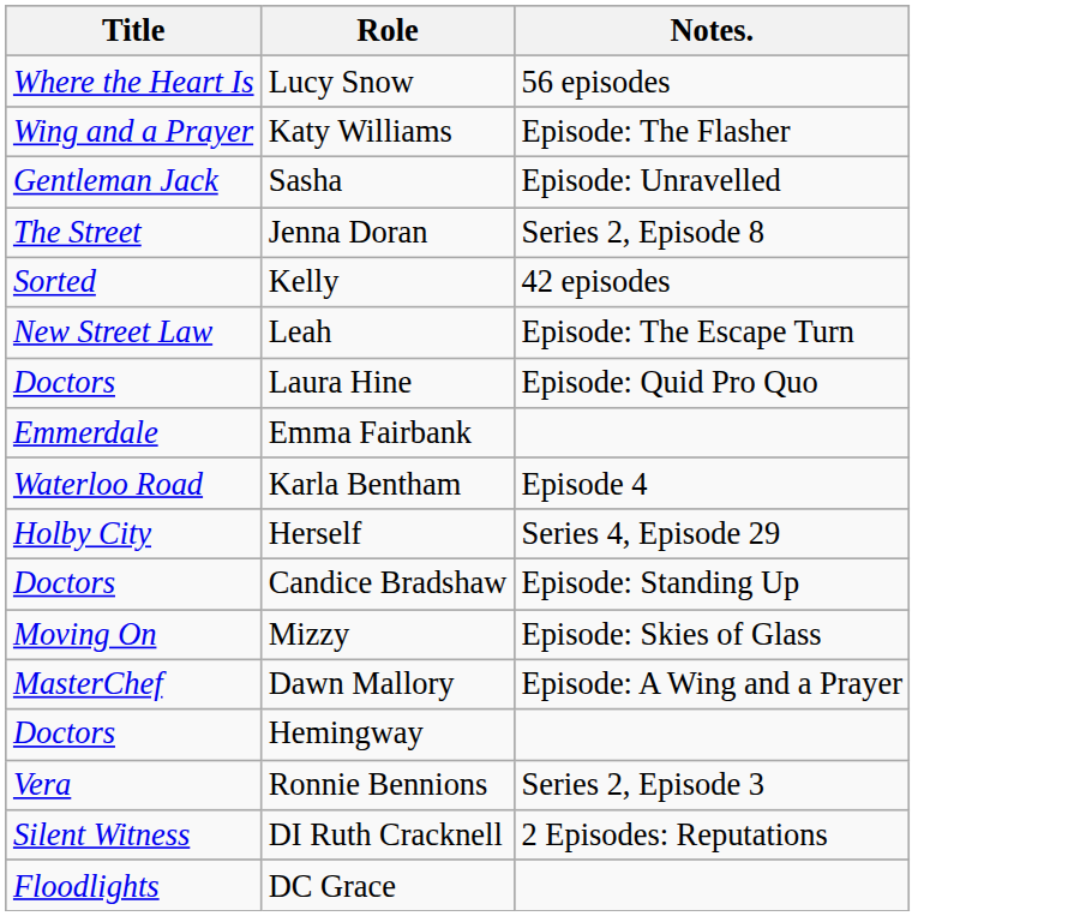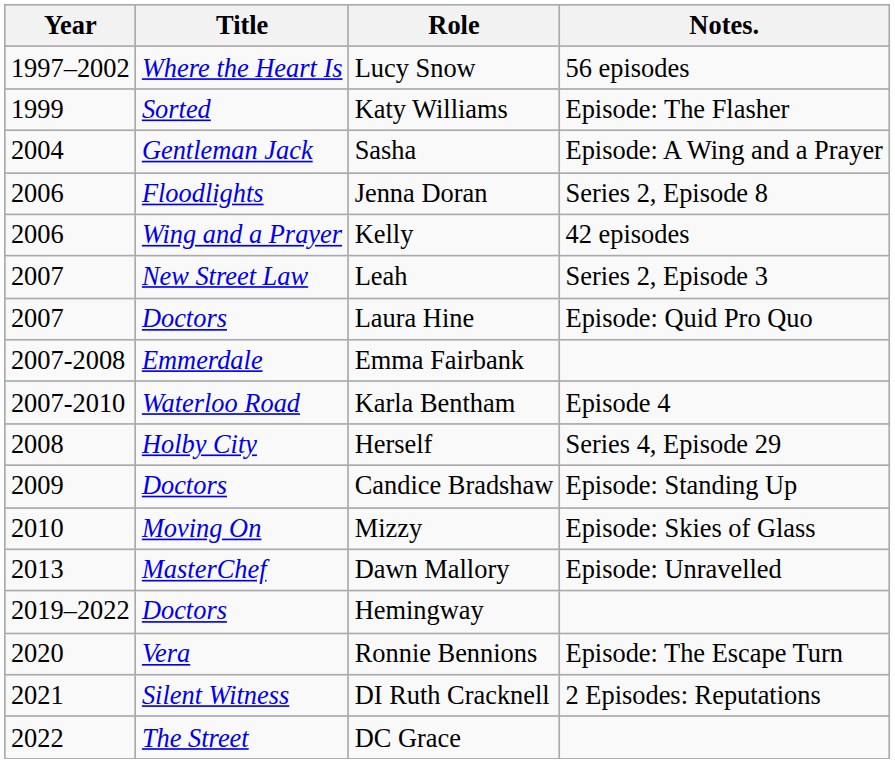+ column: Year | 1997–2002 | 1999 | 2004 | 2006 | 2006 | 2007 | 2007 | 2007-2008 | 2007-2010 | 2008 | 2009 | 2010 | 2013 | 2019–2022 | 2020 | 2021 | 2022
Katy Williams | Title: Wing and a Prayer -> Sorted
Sasha | Notes.: Episode: Unravelled -> Episode: A Wing and a Prayer
Jenna Doran | Title: The Street -> Floodlights
Kelly | Title: Sorted -> Wing and a Prayer
Leah | Notes.: Episode: The Escape Turn -> Series 2, Episode 3
Dawn Mallory | Notes.: Episode: A Wing and a Prayer -> Episode: Unravelled
Ronnie Bennions | Notes.: Series 2, Episode 3 -> Episode: The Escape Turn
DC Grace | Title: Floodlights -> The Street
